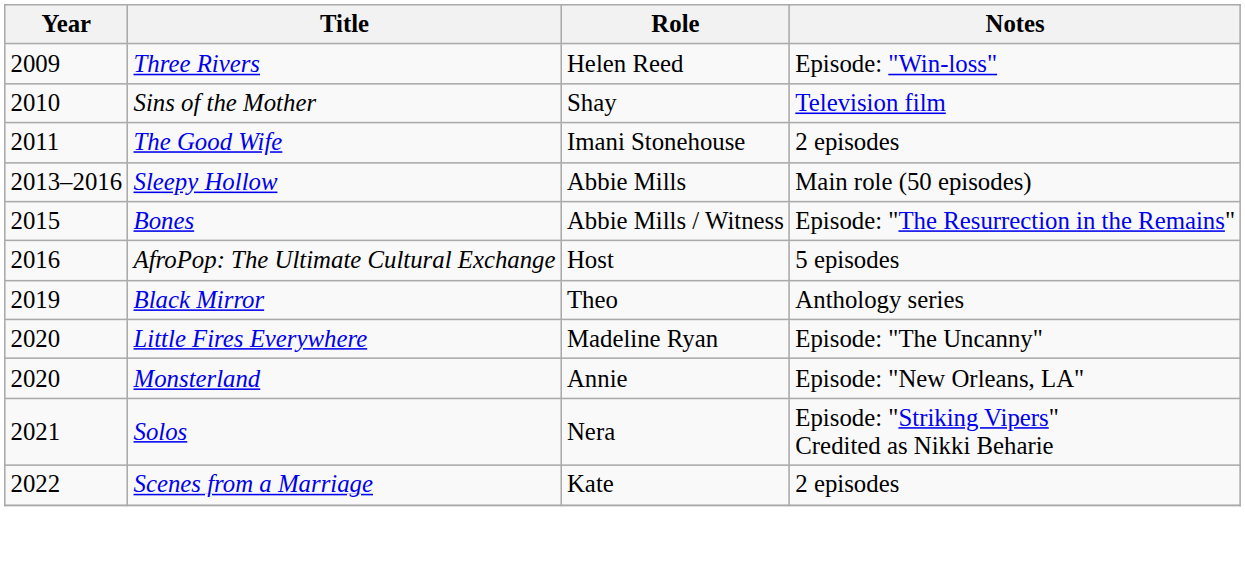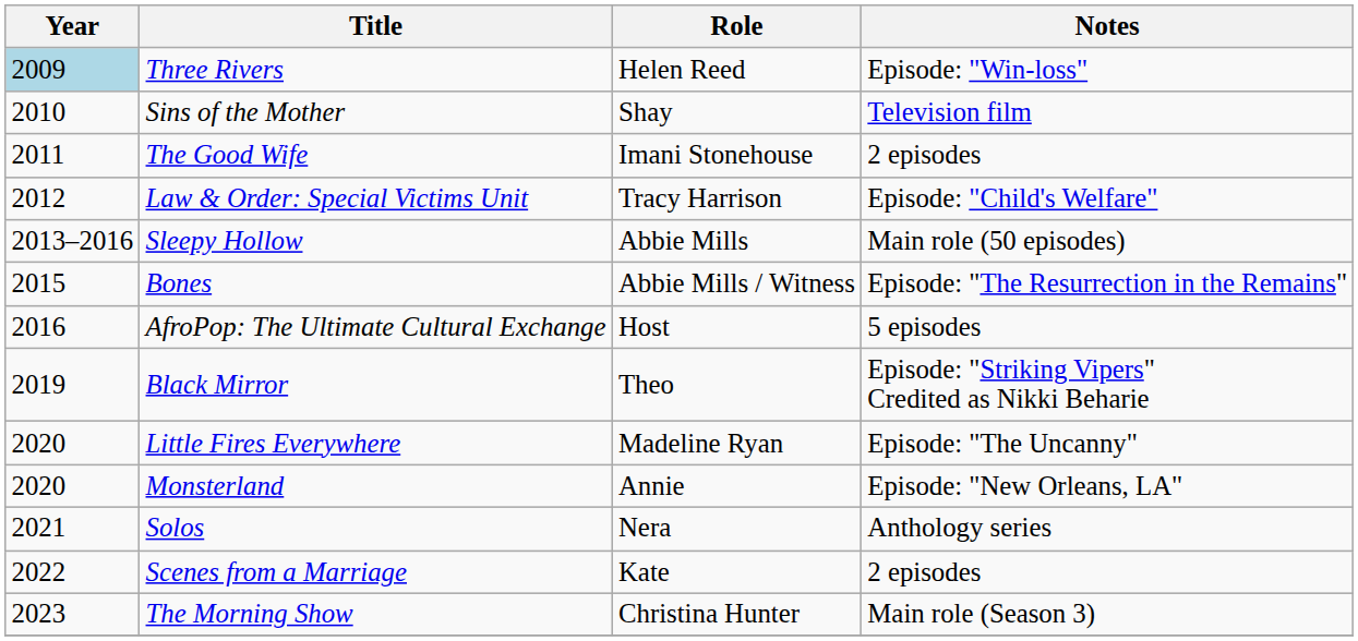Three Rivers | Year: no background -> lightblue background
+ row: 2012 | Law & Order: Special Victims Unit | Tracy Harrison | Episode: "Child's Welfare"
Black Mirror | Notes: Anthology series -> Episode: "Striking Vipers" Credited as Nikki Beharie
Solos | Notes: Episode: "Striking Vipers" Credited as Nikki Beharie -> Anthology series
+ row: 2023 | The Morning Show | Christina Hunter | Main role (Season 3)
